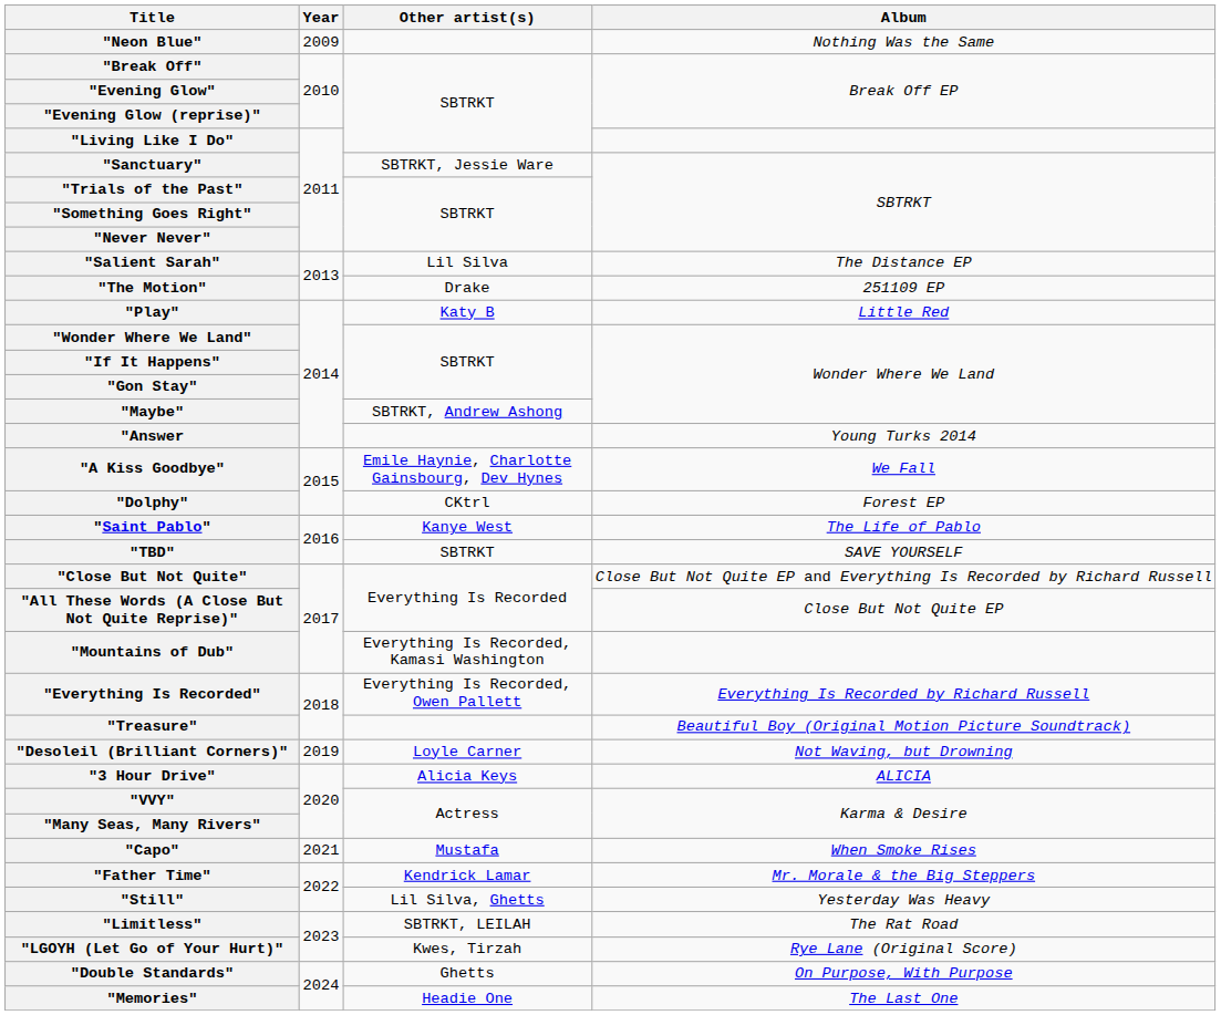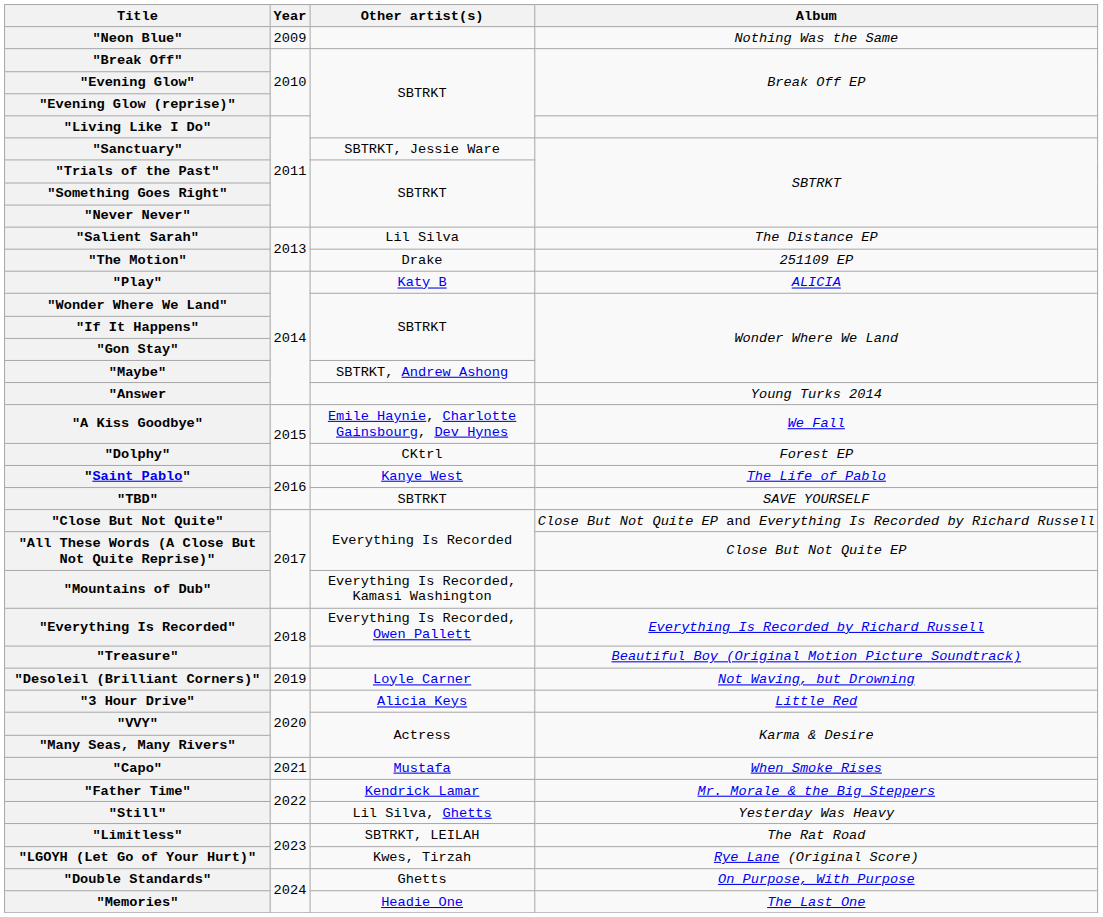"Play" | Album: Little Red -> ALICIA
"3 Hour Drive" | Album: ALICIA -> Little Red
